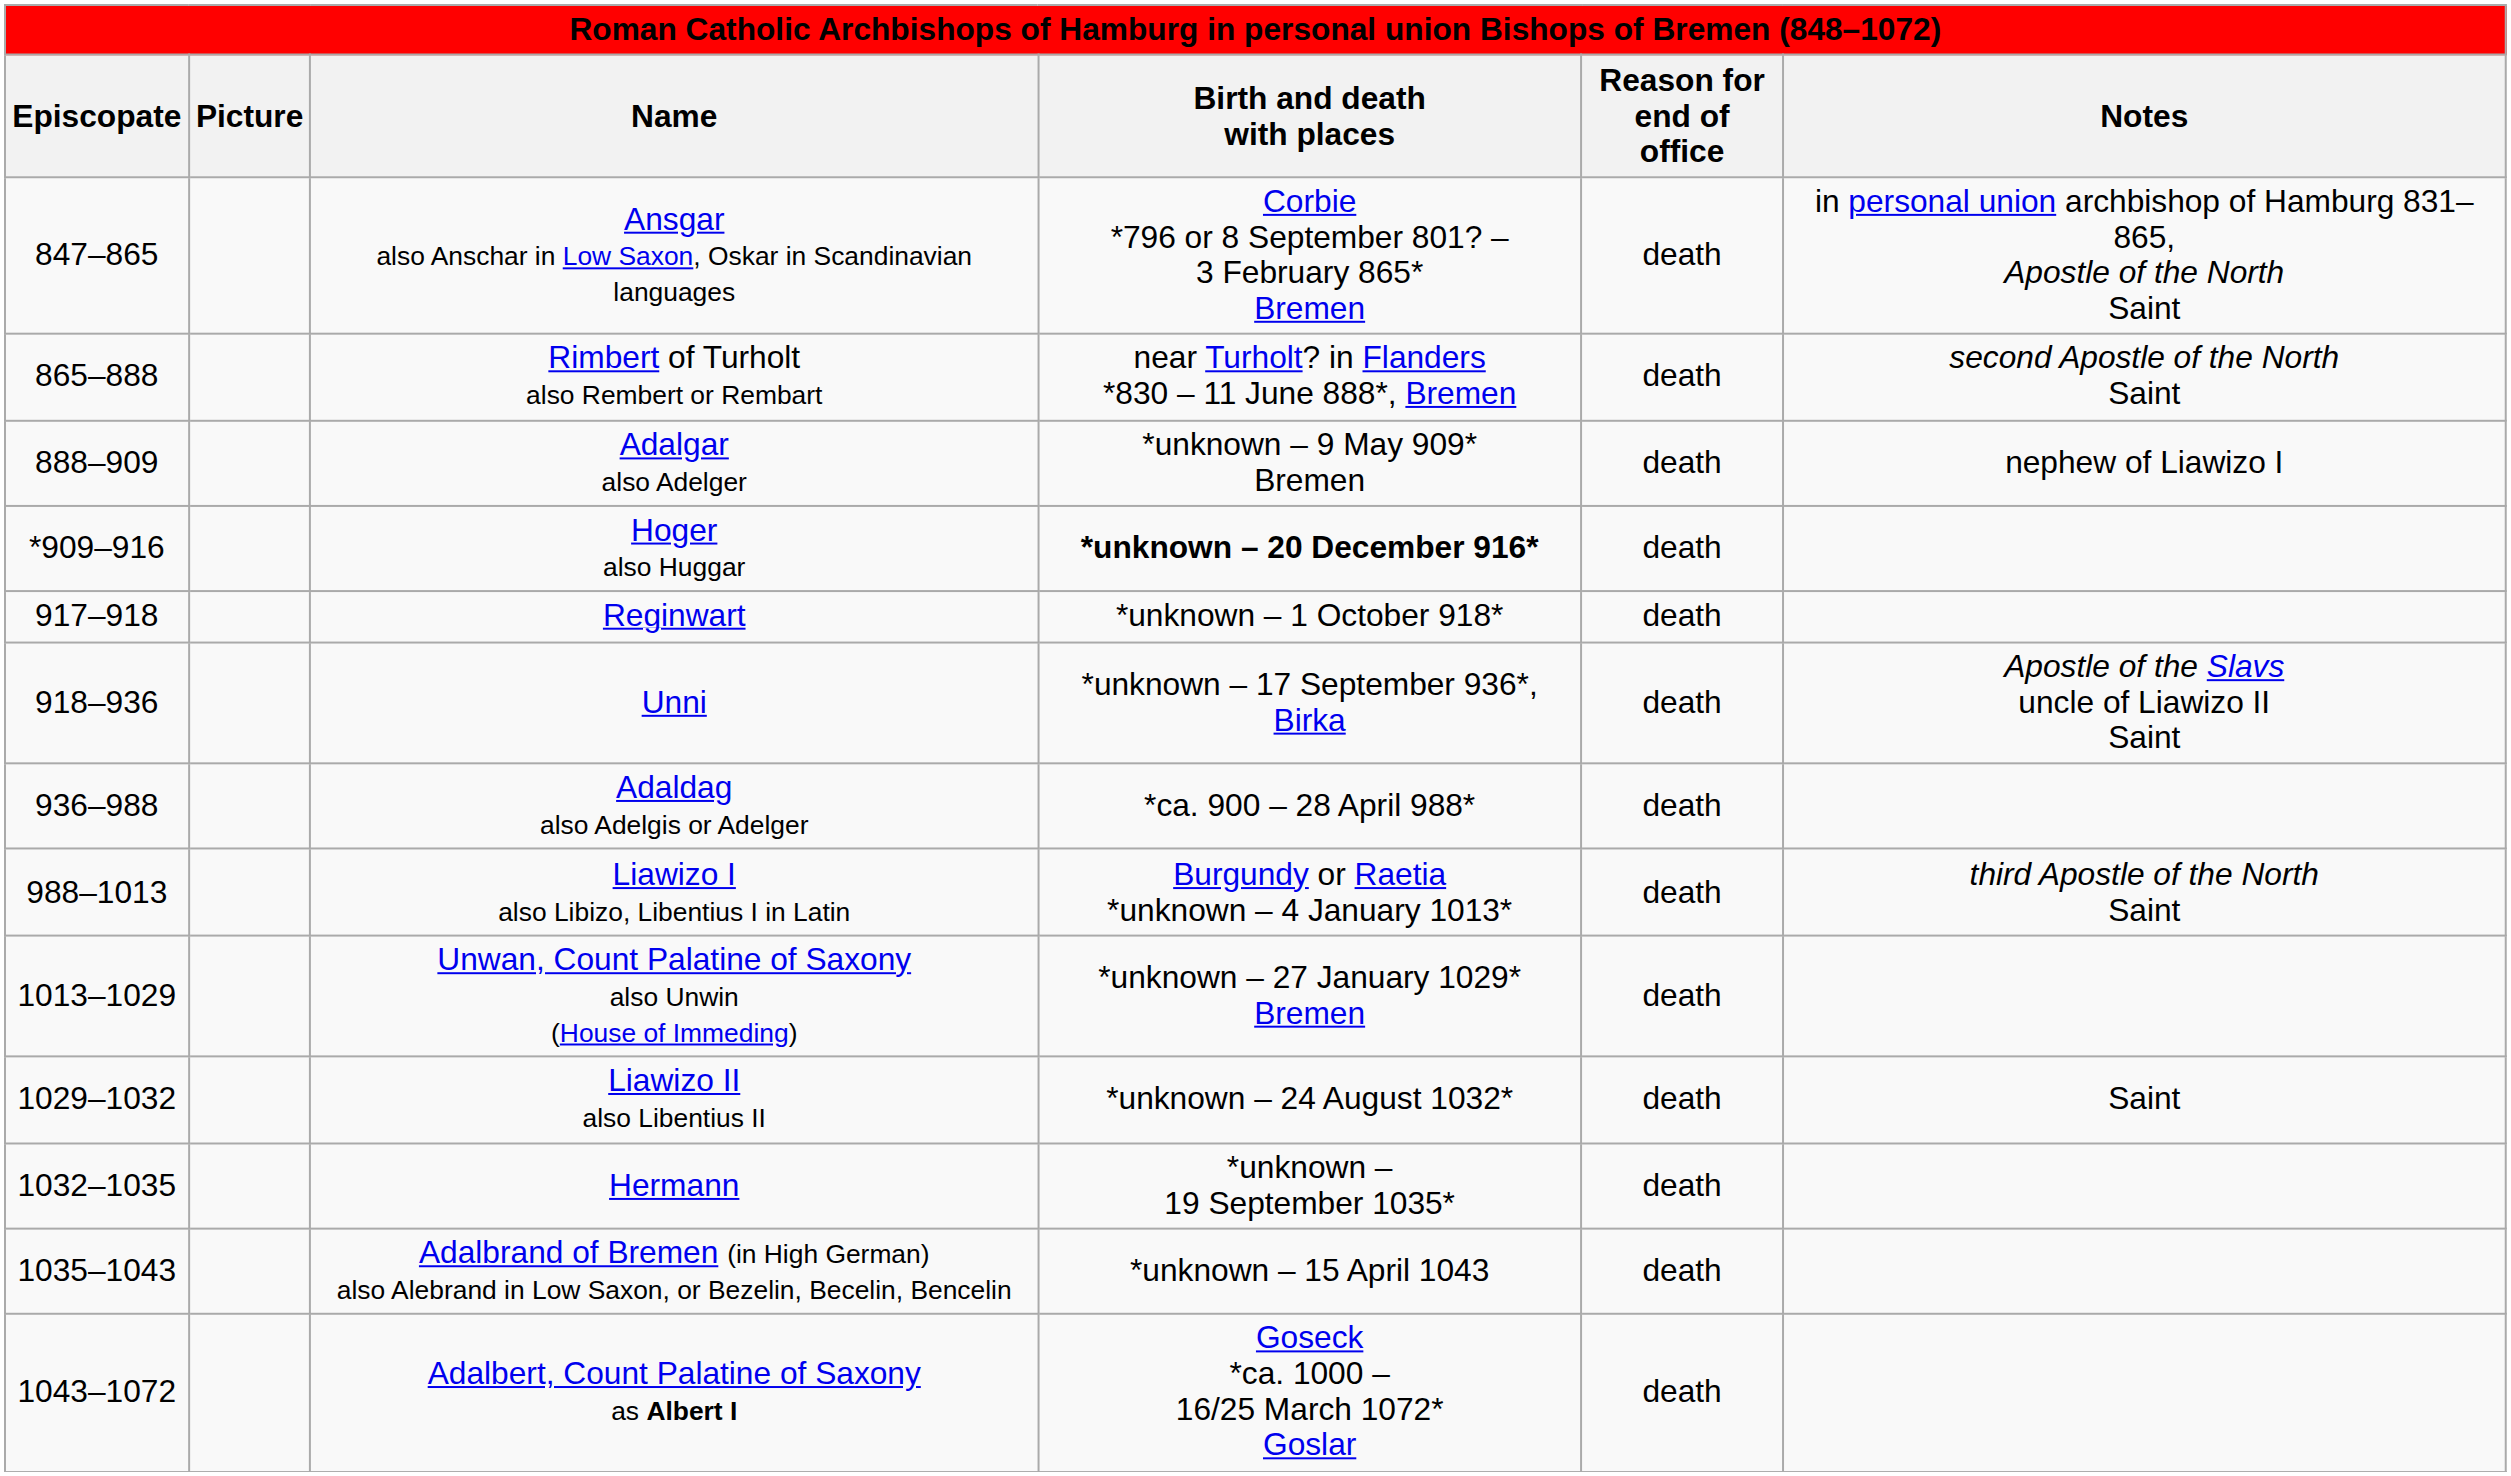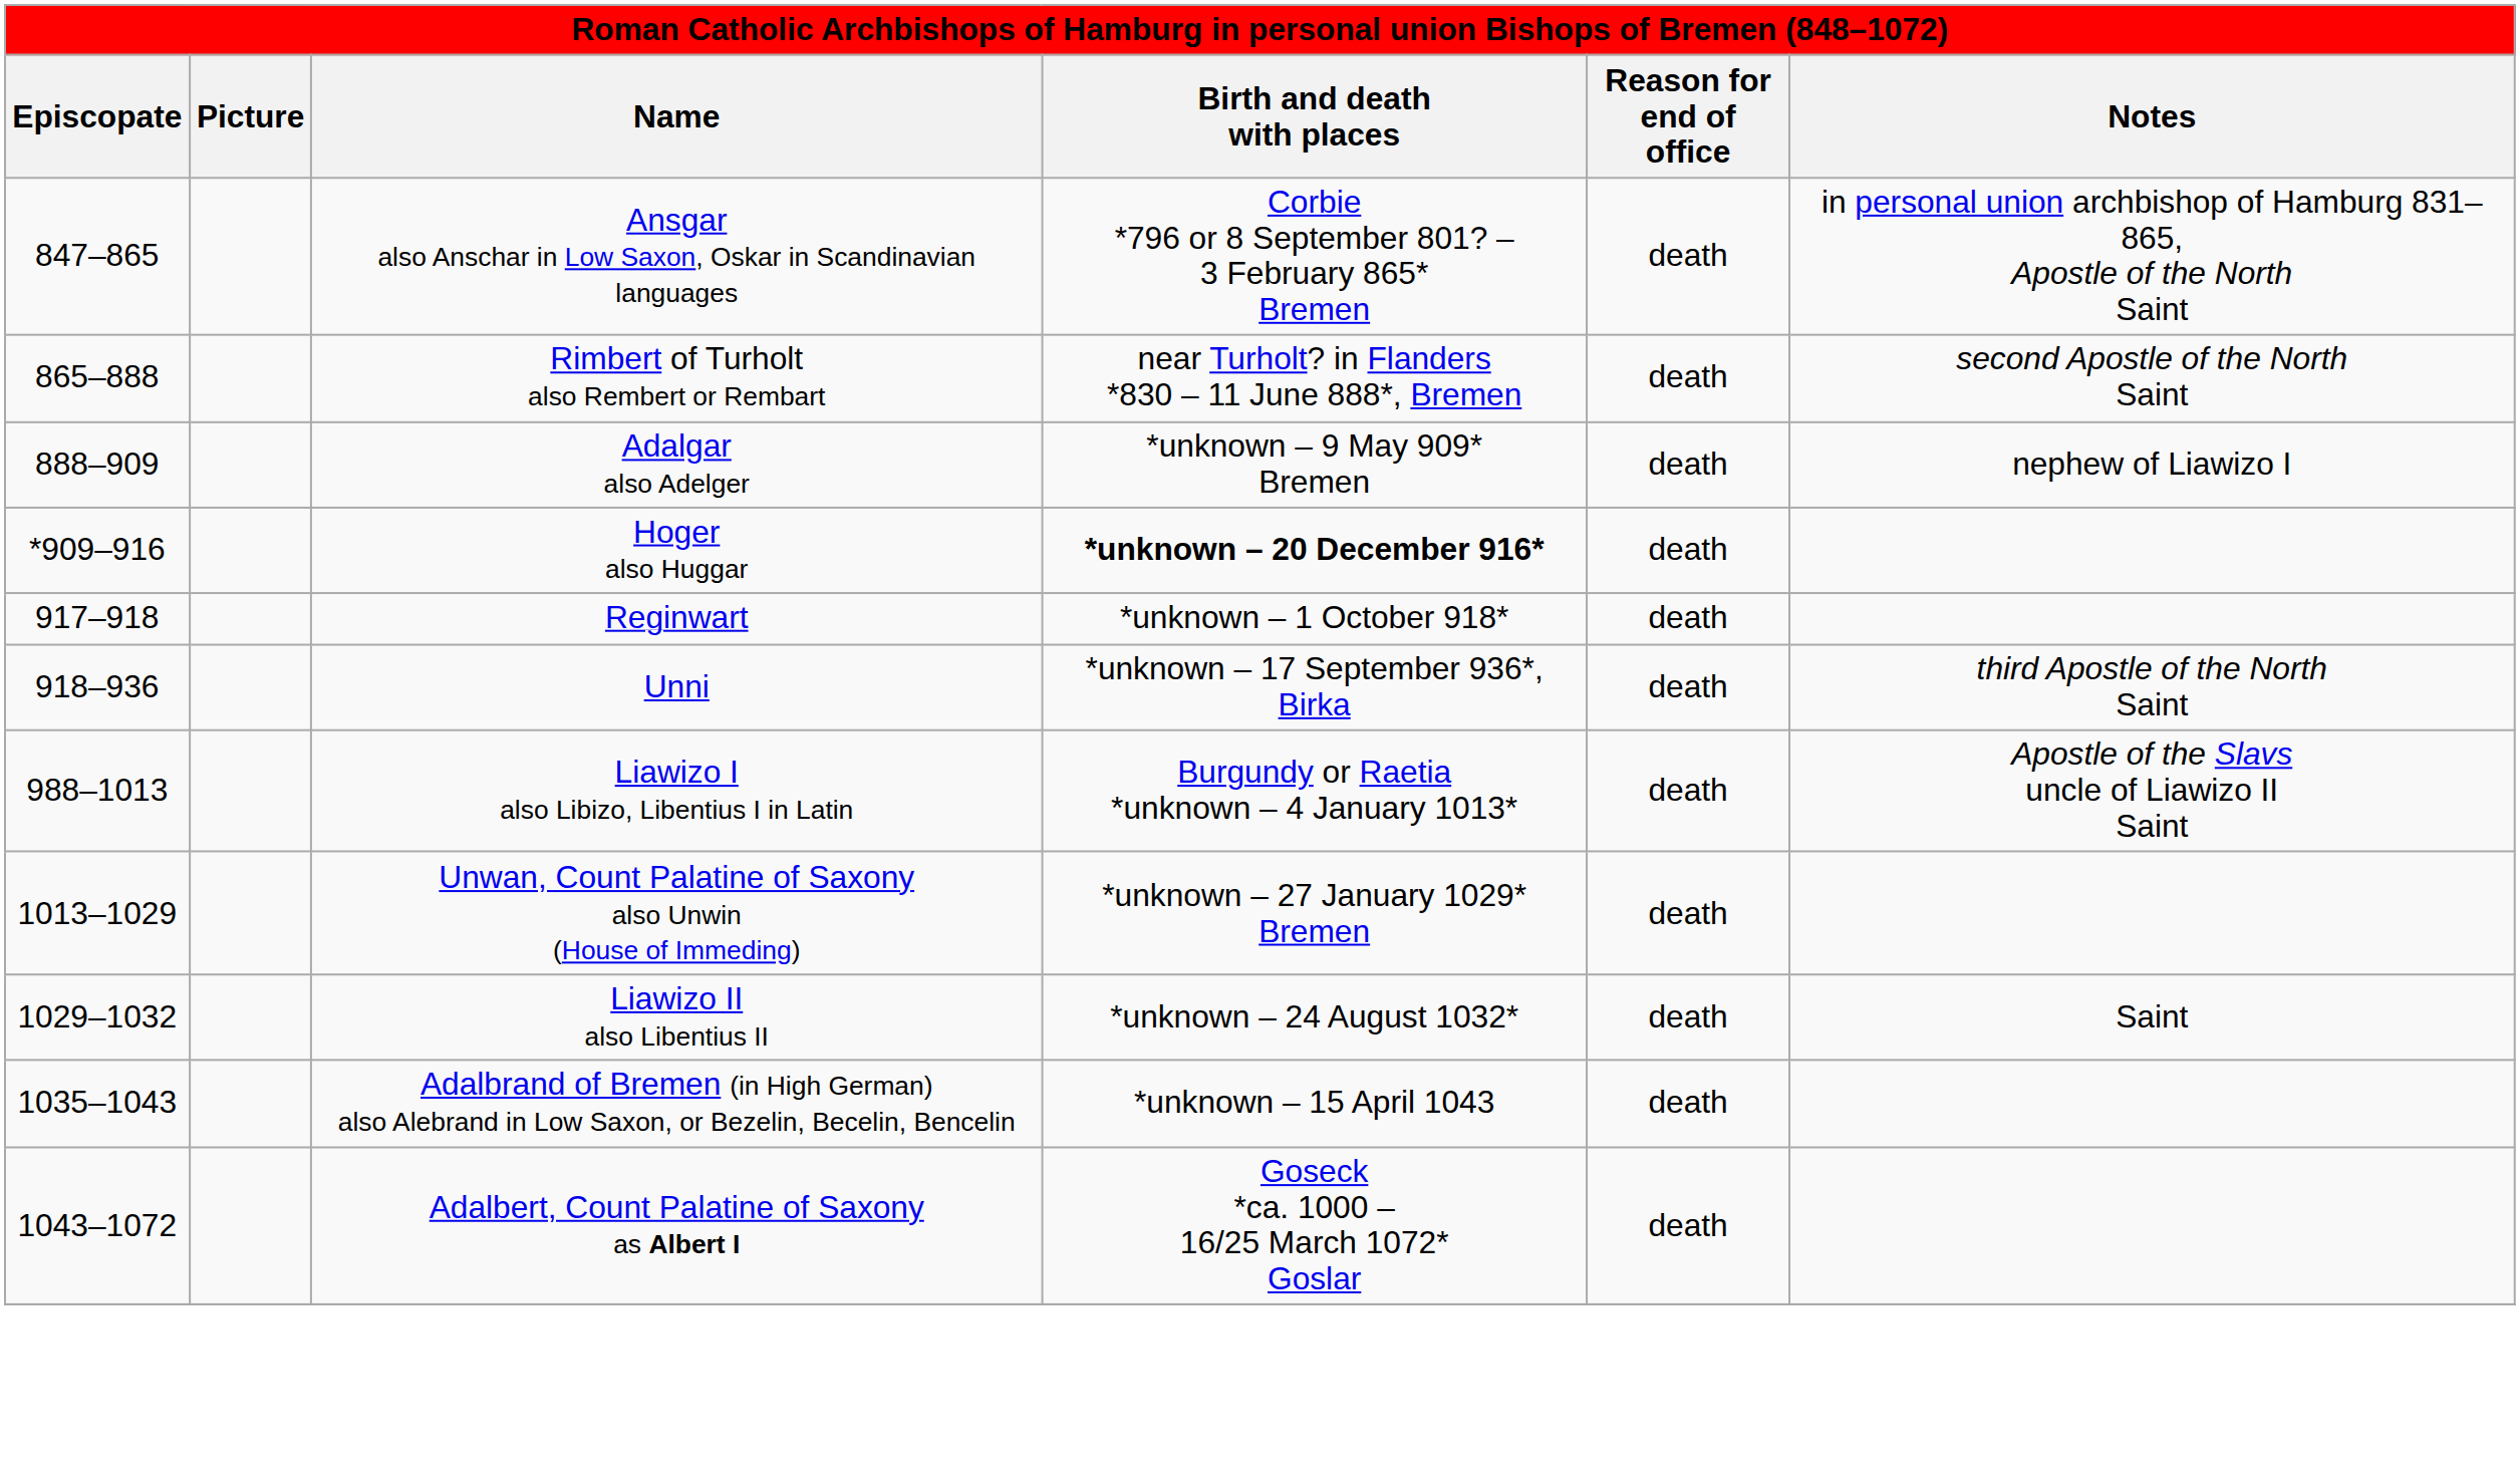Unni | Notes: Apostle of the Slavs uncle of Liawizo II Saint -> third Apostle of the North Saint
- row: 936–988 | Adaldag also Adelgis or Adelger | *ca. 900 – 28 April 988* | death
Liawizo I also Libizo, Libentius I in Latin | Notes: third Apostle of the North Saint -> Apostle of the Slavs uncle of Liawizo II Saint
- row: 1032–1035 | Hermann | *unknown – 19 September 1035* | death
